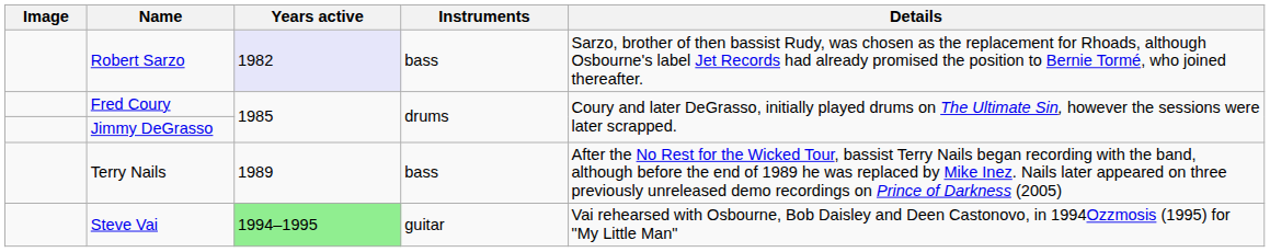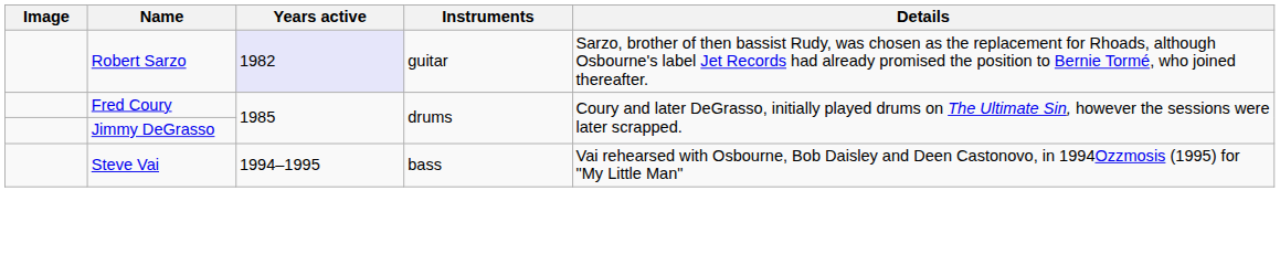Robert Sarzo | Instruments: bass -> guitar
- row: Terry Nails | 1989 | bass | After the No Rest for the Wicked Tour, bassist Terry Nails began recording with the band, although before the end of 1989 he was replaced by Mike Inez. Nails later appeared on three previously unreleased demo recordings on Prince of Darkness (2005)
Steve Vai | Years active: lightgreen background -> no background
Steve Vai | Instruments: guitar -> bass
